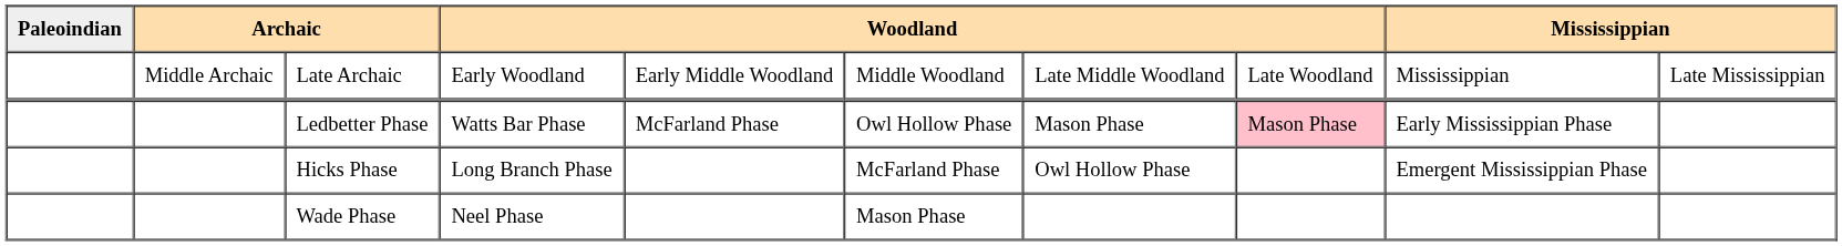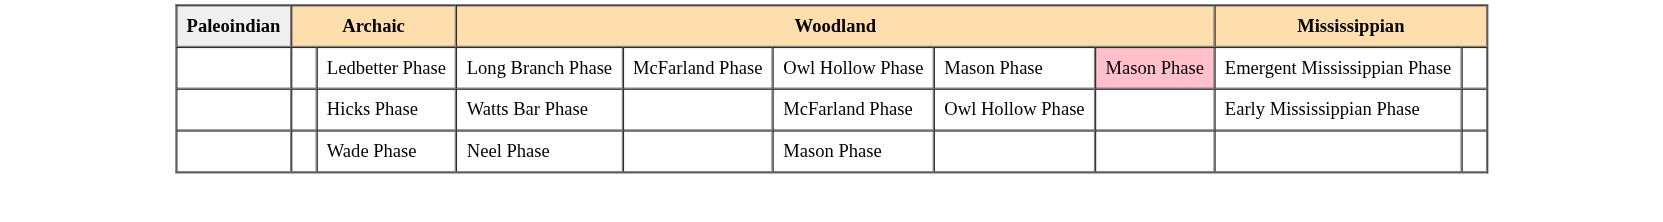- row: Middle Archaic | Late Archaic | Early Woodland | Early Middle Woodland | Middle Woodland | Late Middle Woodland | Late Woodland | Mississippian | Late Mississippian
Ledbetter Phase | column 4: Watts Bar Phase -> Long Branch Phase
Ledbetter Phase | column 9: Early Mississippian Phase -> Emergent Mississippian Phase
Hicks Phase | column 4: Long Branch Phase -> Watts Bar Phase
Hicks Phase | column 9: Emergent Mississippian Phase -> Early Mississippian Phase
